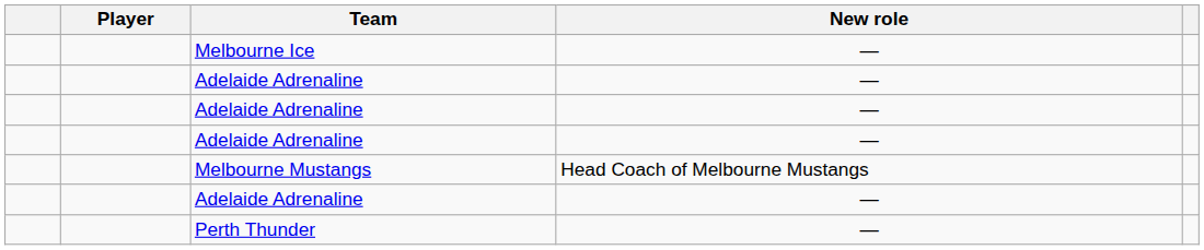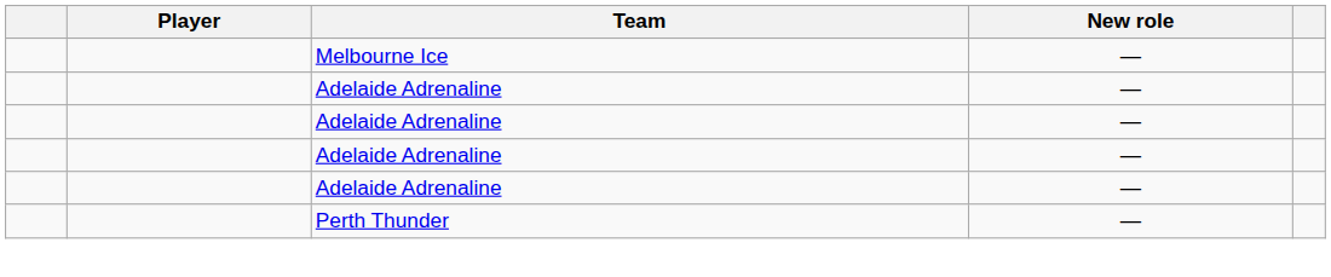- row: Melbourne Mustangs | Head Coach of Melbourne Mustangs
